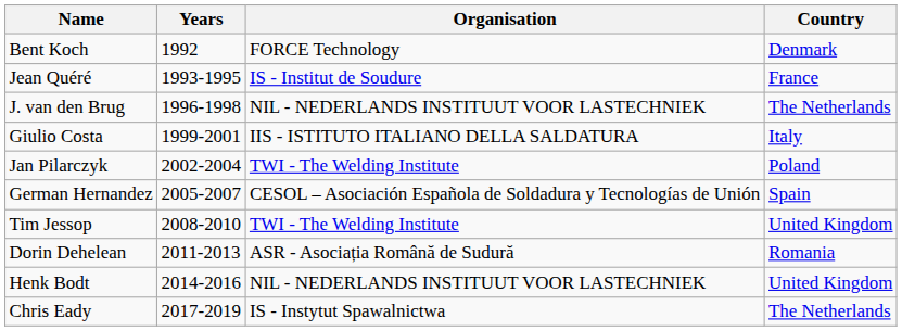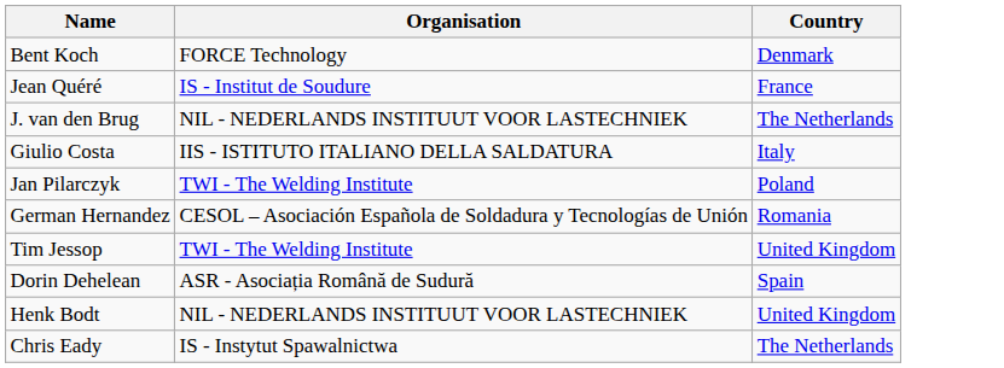- column: Years | 1992 | 1993-1995 | 1996-1998 | 1999-2001 | 2002-2004 | 2005-2007 | 2008-2010 | 2011-2013 | 2014-2016 | 2017-2019
German Hernandez | Country: Spain -> Romania
Dorin Dehelean | Country: Romania -> Spain
